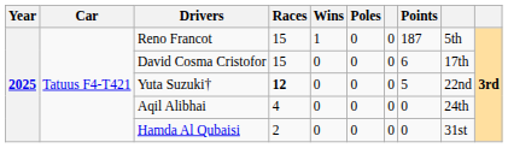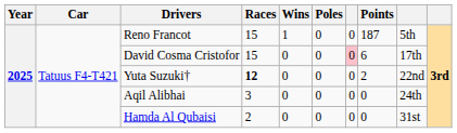David Cosma Cristofor | column 7: no background -> pink background
Yuta Suzuki† | Points: 5 -> 2
Aqil Alibhai | Races: 4 -> 3
